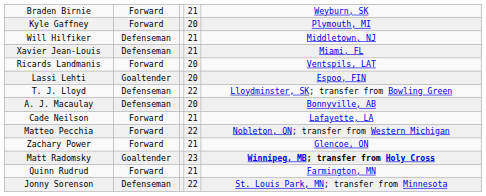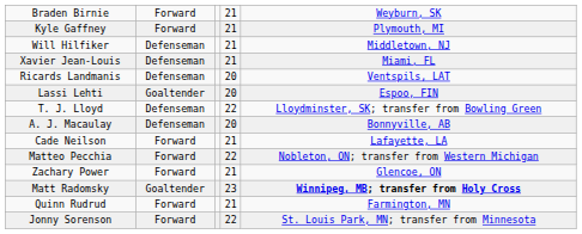Kyle Gaffney | column 4: 20 -> 21
Ricards Landmanis | column 2: Forward -> Defenseman
Jonny Sorenson | column 2: Defenseman -> Forward
